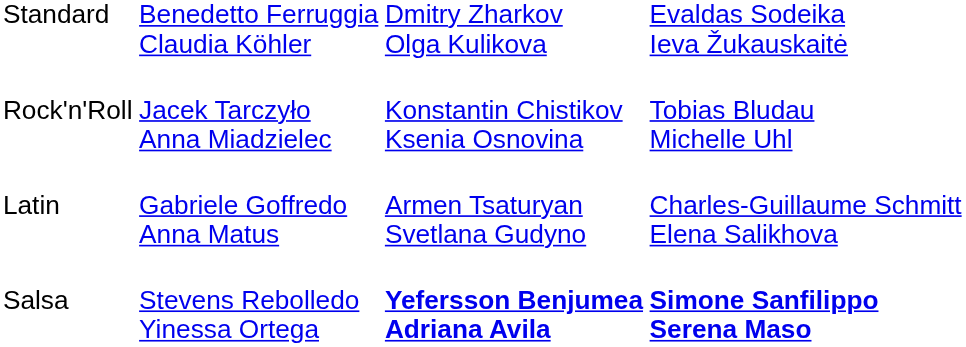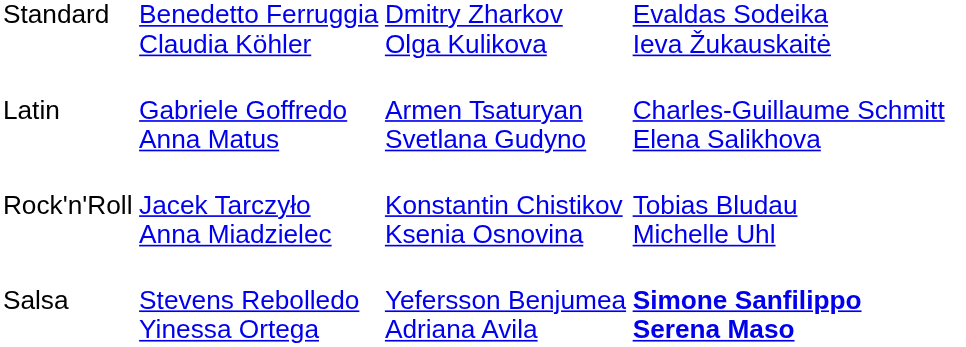rows swapped: Latin <-> Rock'n'Roll
Salsa | column 3: bold -> normal
